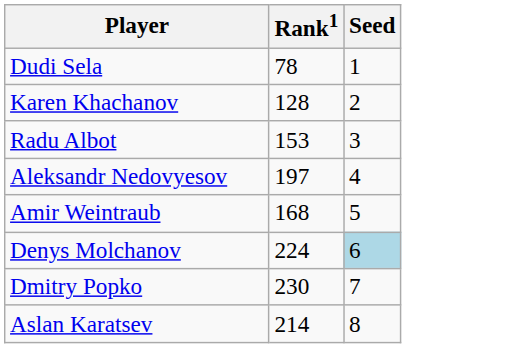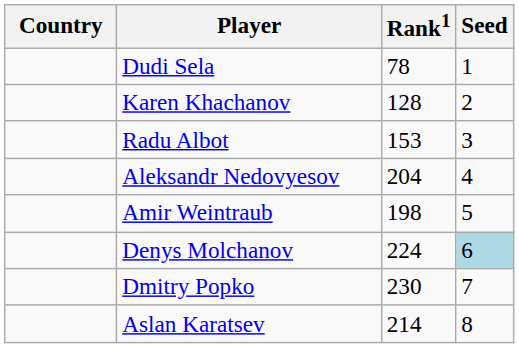+ column: Country
Aleksandr Nedovyesov | Rank1: 197 -> 204
Amir Weintraub | Rank1: 168 -> 198
